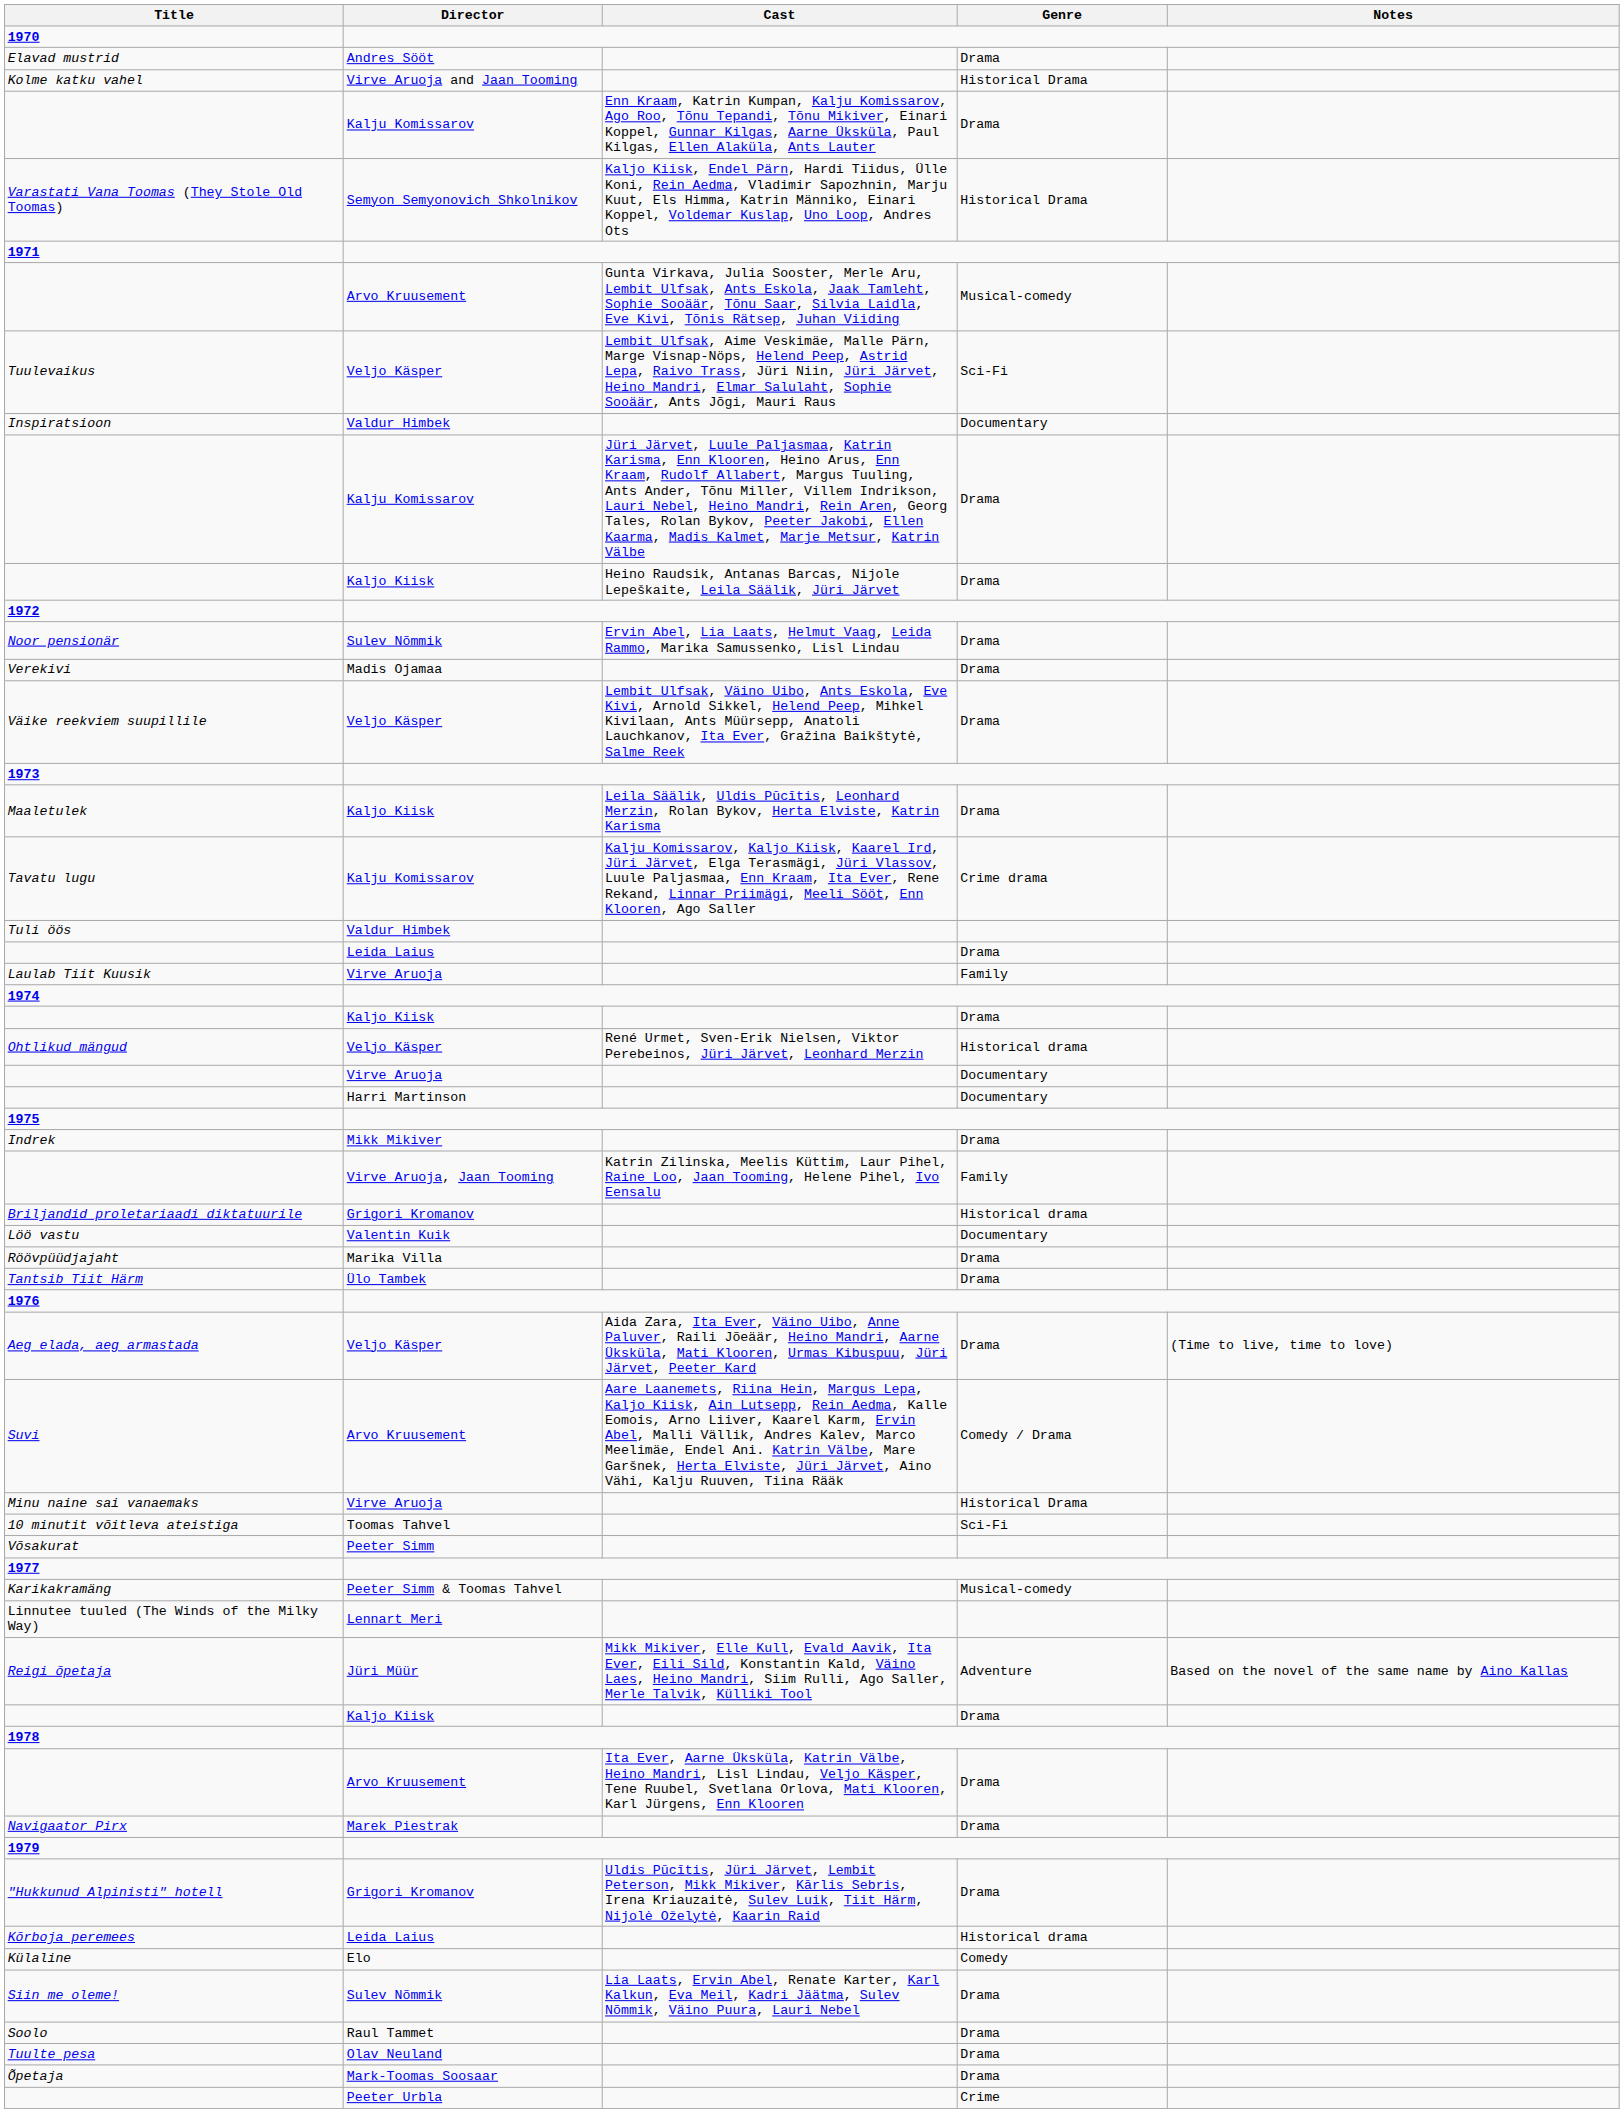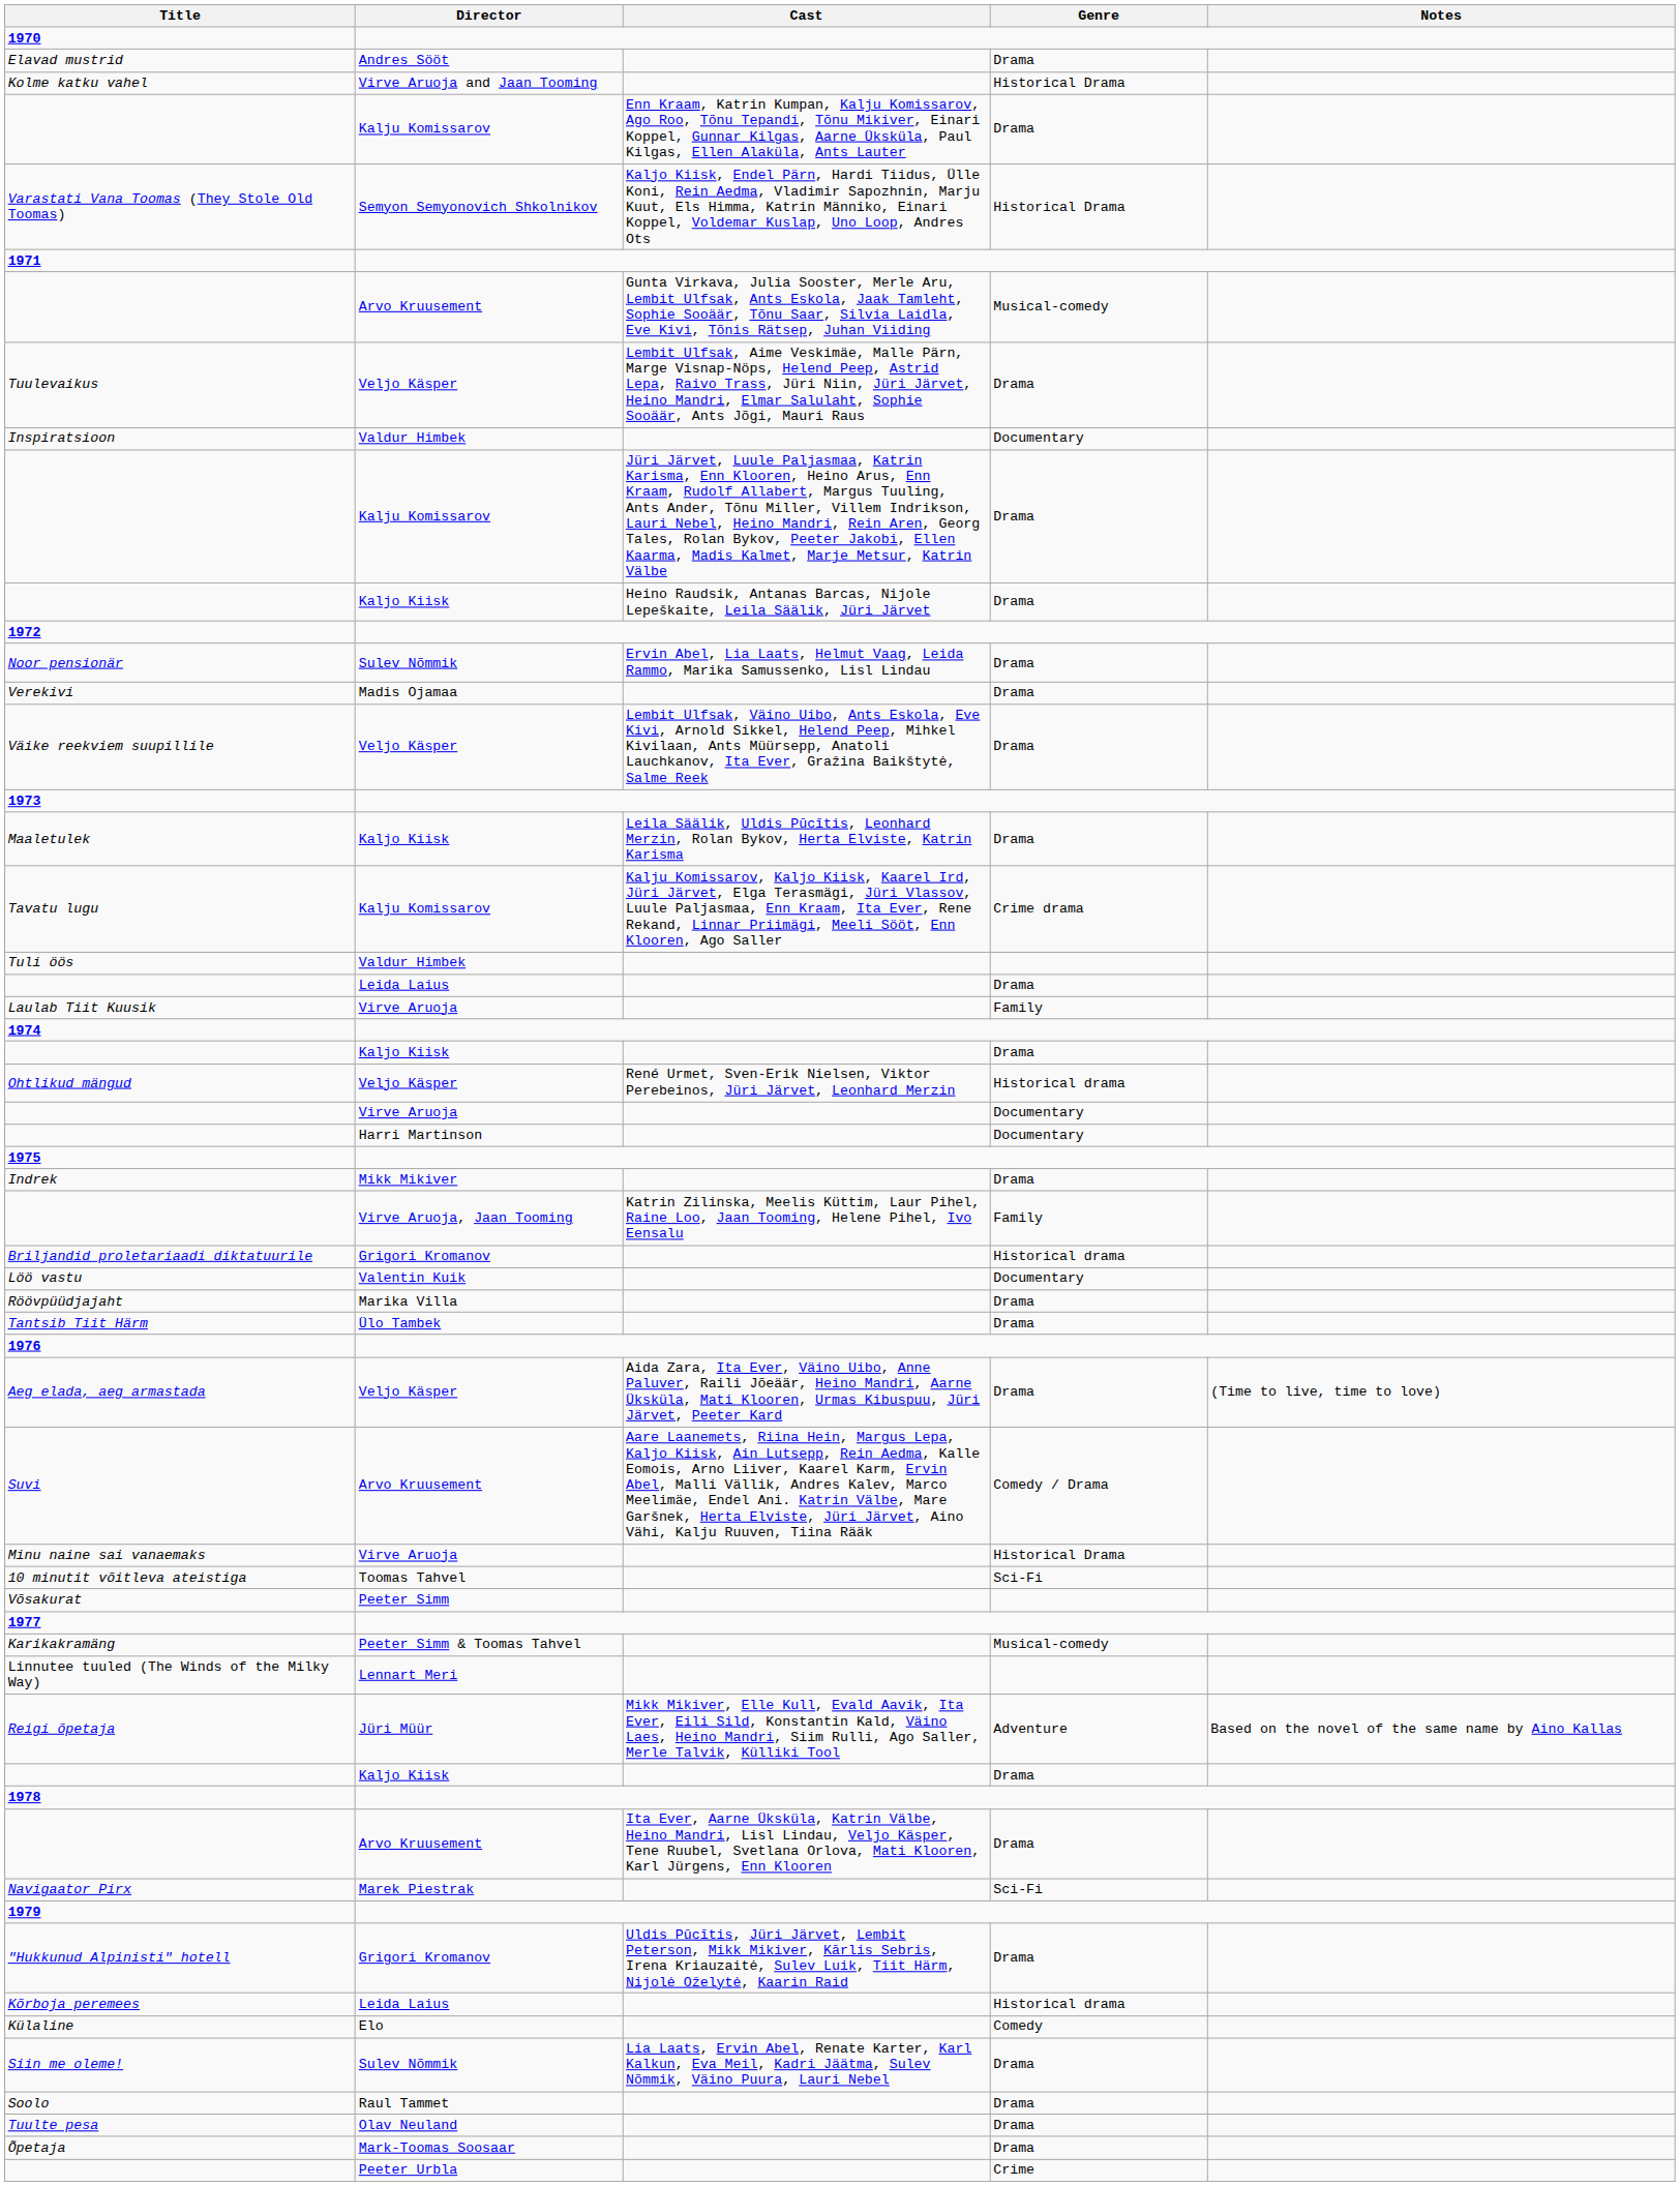Tuulevaikus | Genre: Sci-Fi -> Drama
Navigaator Pirx | Genre: Drama -> Sci-Fi
